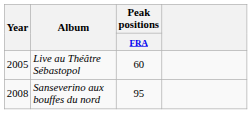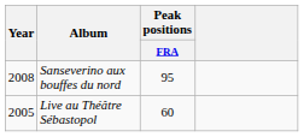rows swapped: Live au Théâtre Sébastopol <-> Sanseverino aux bouffes du nord
